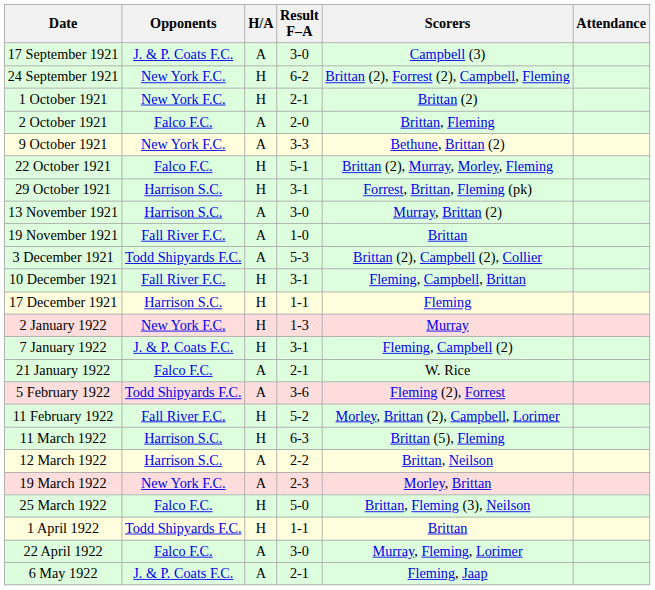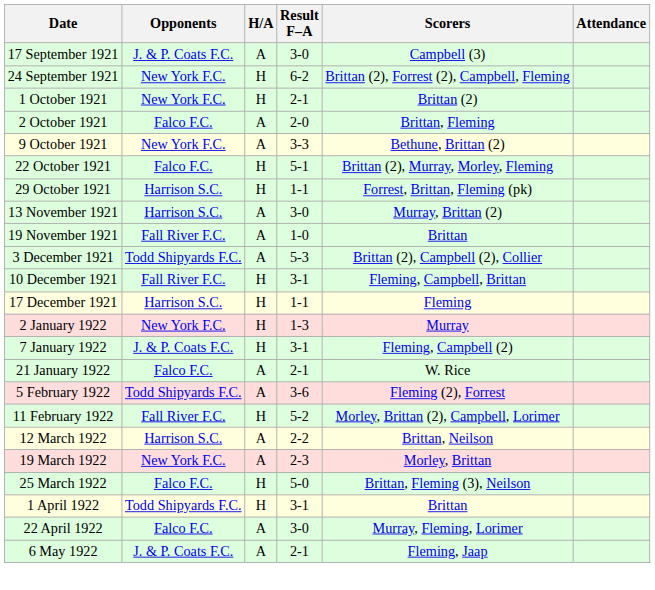29 October 1921 | Result F–A: 3-1 -> 1-1
- row: 11 March 1922 | Harrison S.C. | H | 6-3 | Brittan (5), Fleming
1 April 1922 | Result F–A: 1-1 -> 3-1
